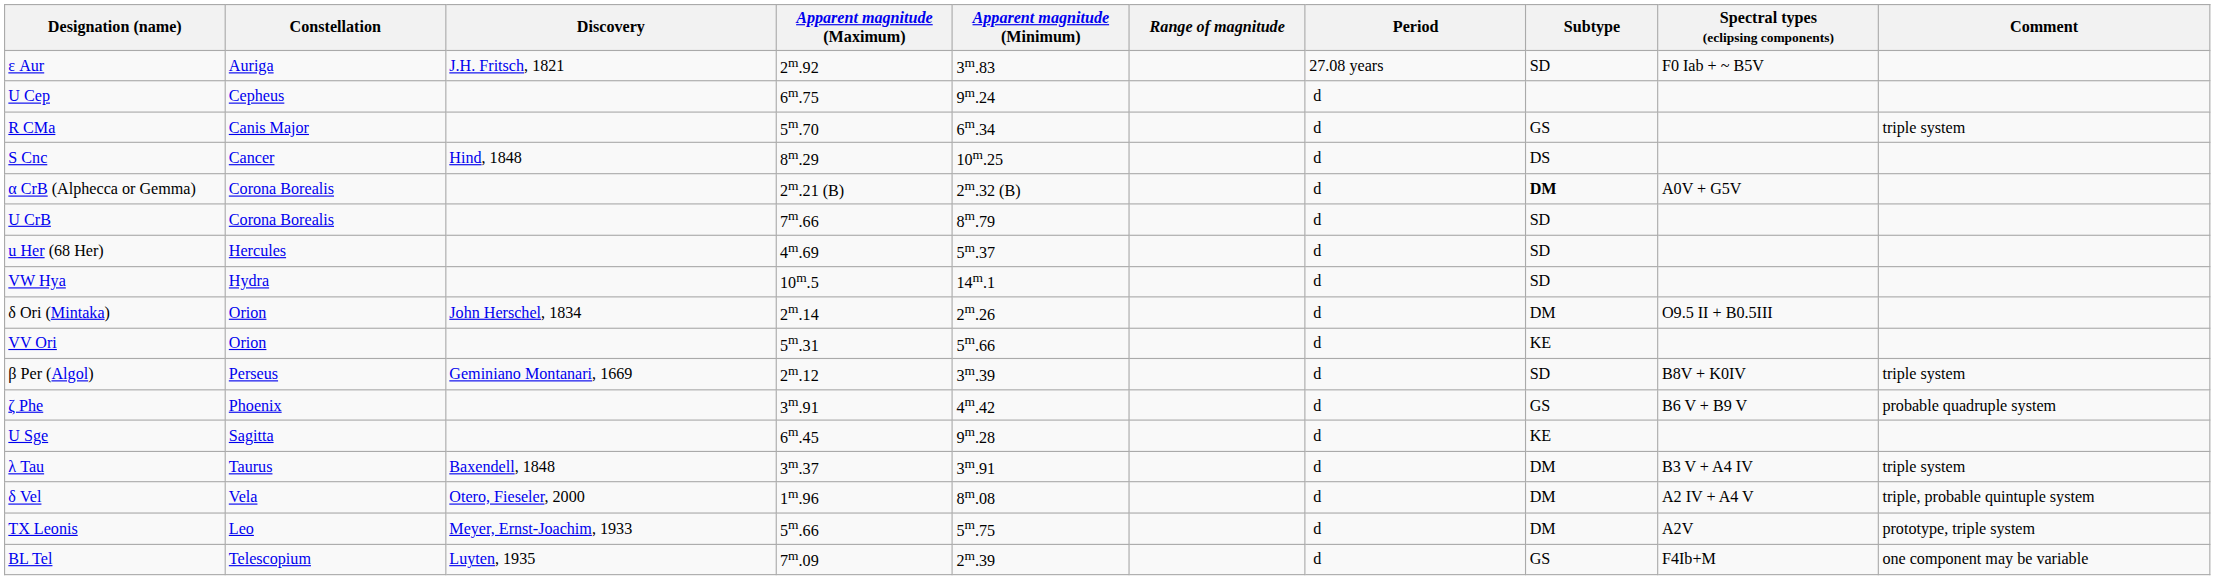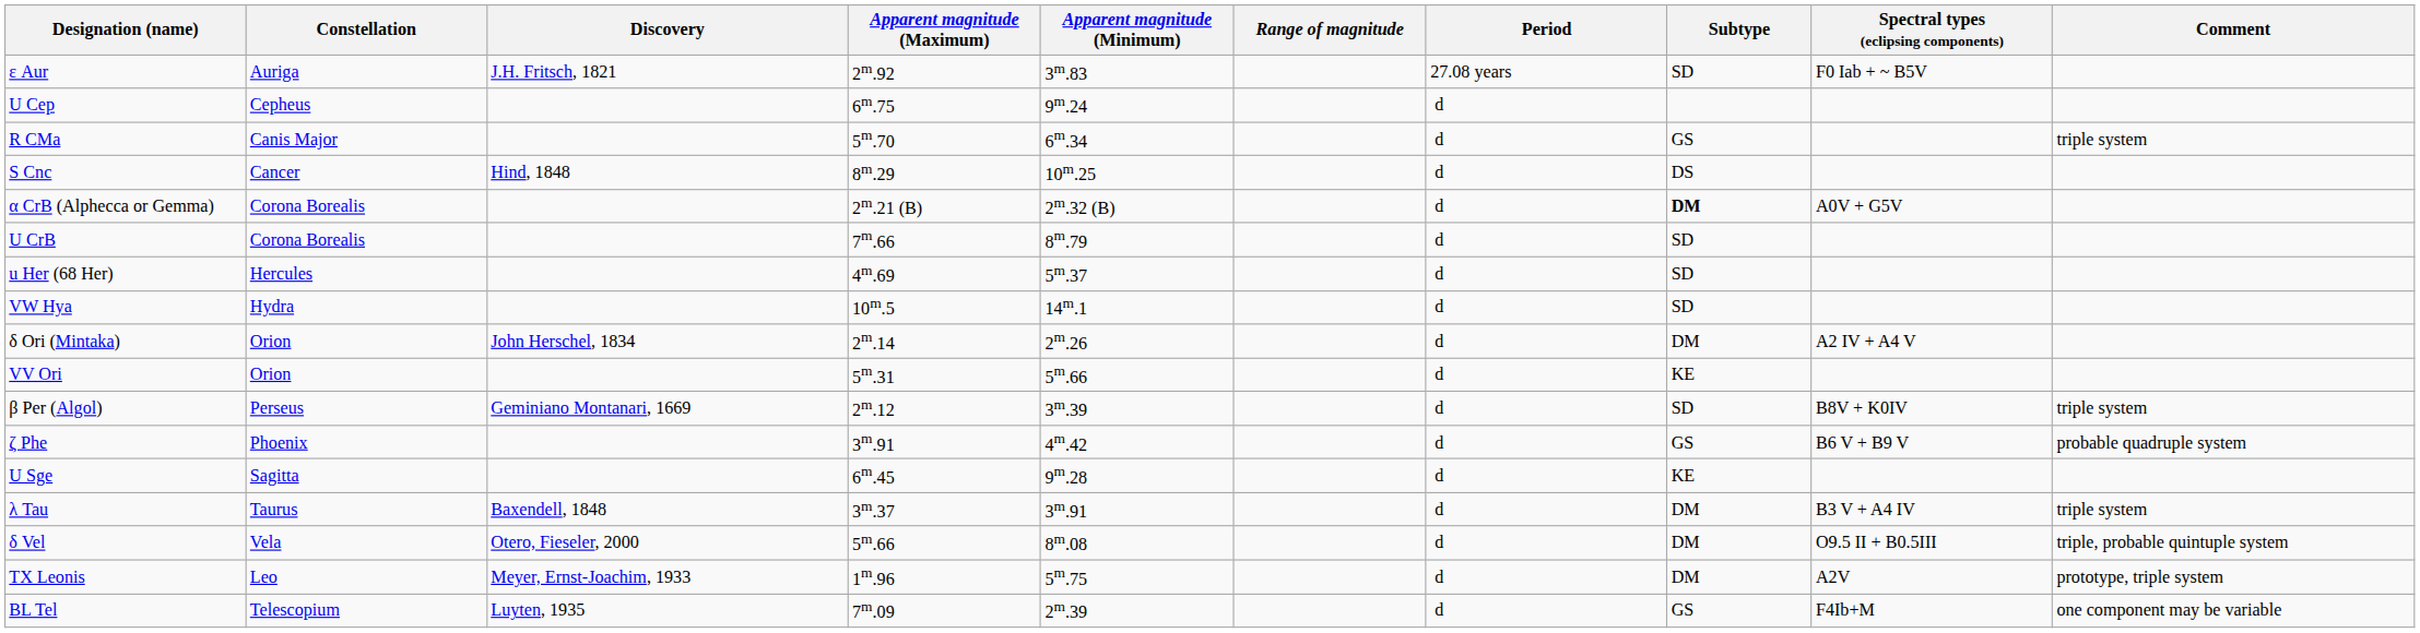δ Ori (Mintaka) | Spectral types (eclipsing components): O9.5 II + B0.5III -> A2 IV + A4 V
δ Vel | Apparent magnitude (Maximum): 1m.96 -> 5m.66
δ Vel | Spectral types (eclipsing components): A2 IV + A4 V -> O9.5 II + B0.5III
TX Leonis | Apparent magnitude (Maximum): 5m.66 -> 1m.96
